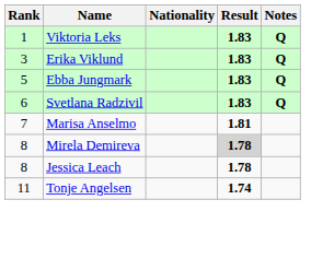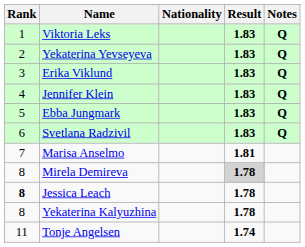+ row: 2 | Yekaterina Yevseyeva | 1.83 | Q
+ row: 4 | Jennifer Klein | 1.83 | Q
Jessica Leach | Rank: normal -> bold
+ row: 8 | Yekaterina Kalyuzhina | 1.78
